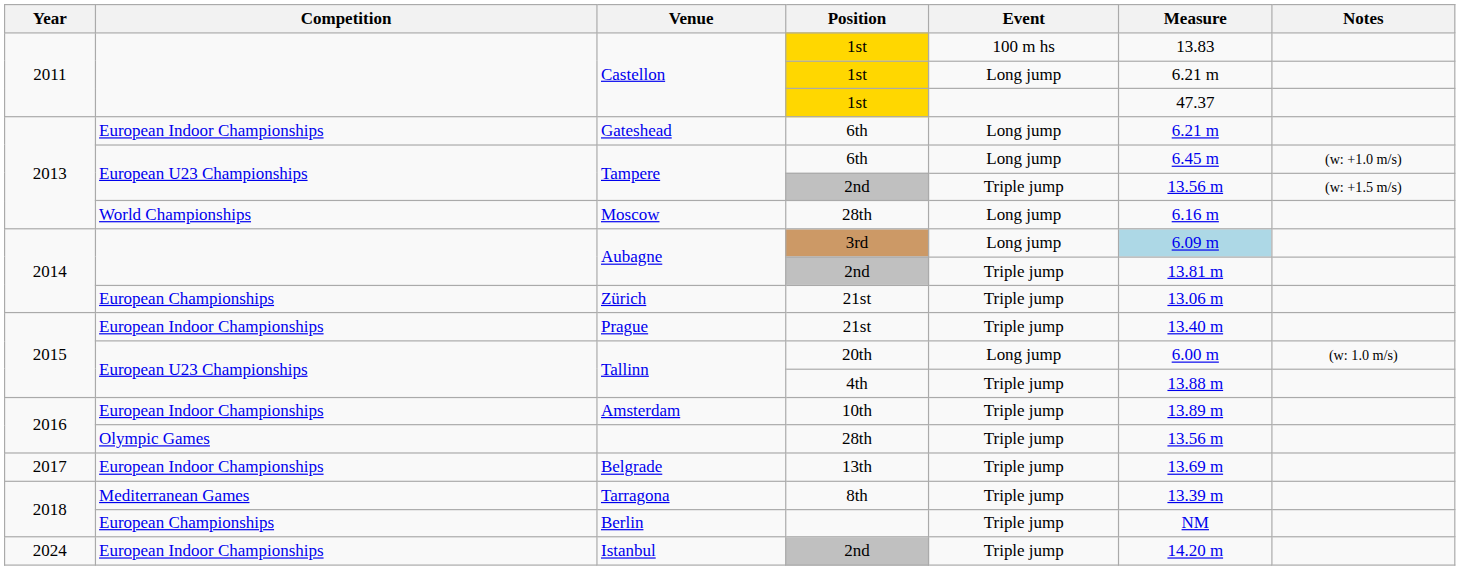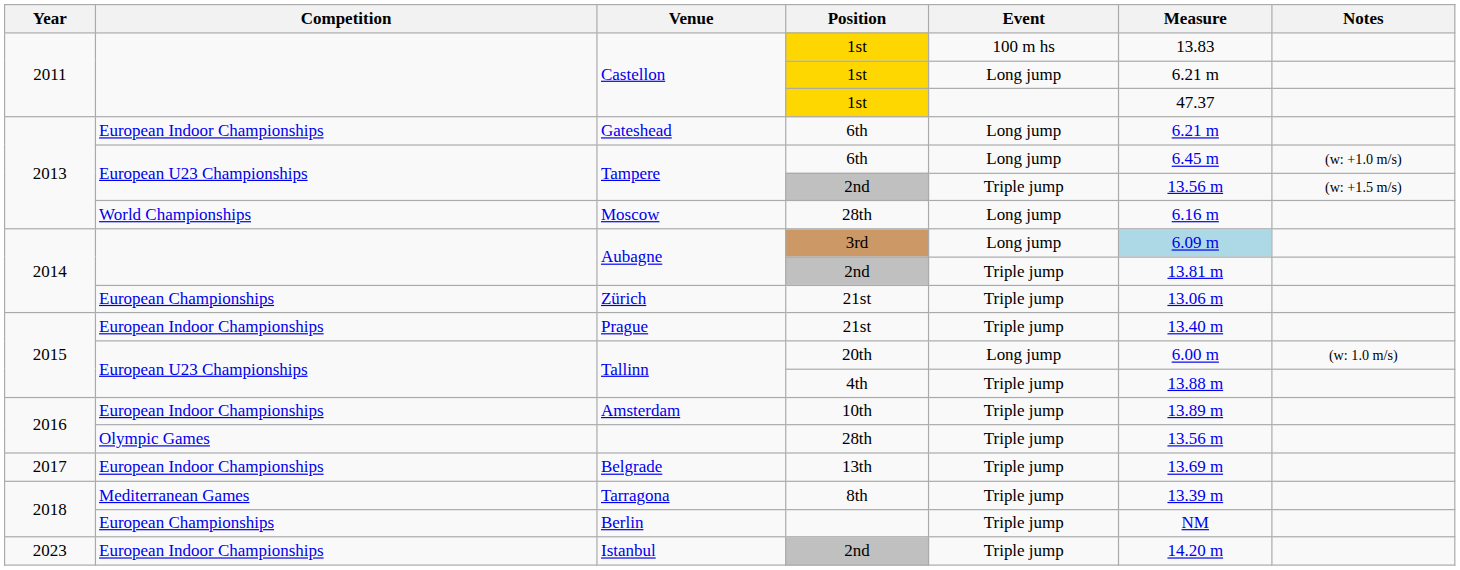Istanbul | Year: 2024 -> 2023
